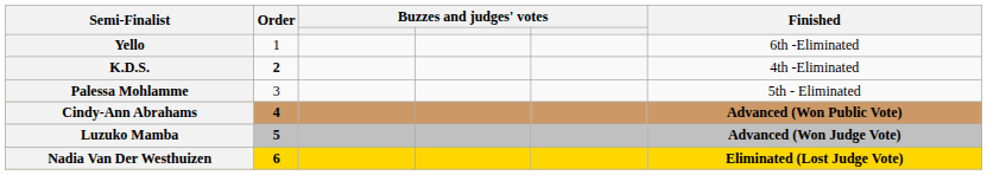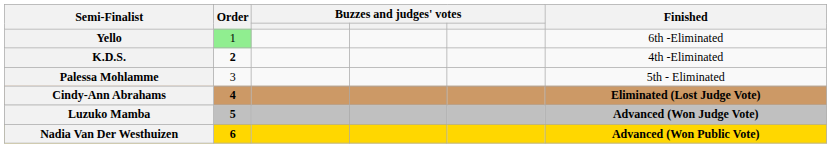Yello | Order: no background -> lightgreen background
Cindy-Ann Abrahams | Finished: Advanced (Won Public Vote) -> Eliminated (Lost Judge Vote)
Nadia Van Der Westhuizen | Finished: Eliminated (Lost Judge Vote) -> Advanced (Won Public Vote)
